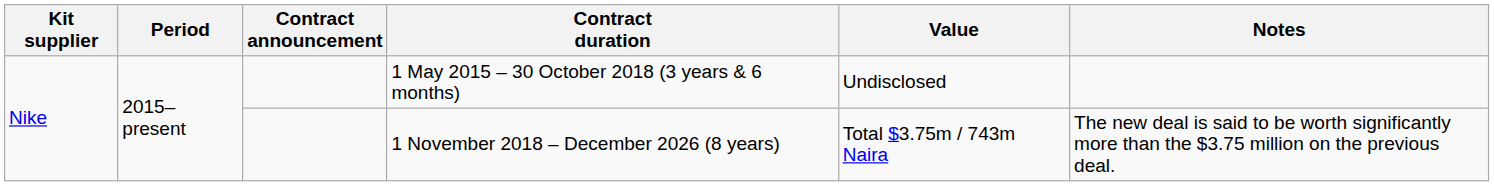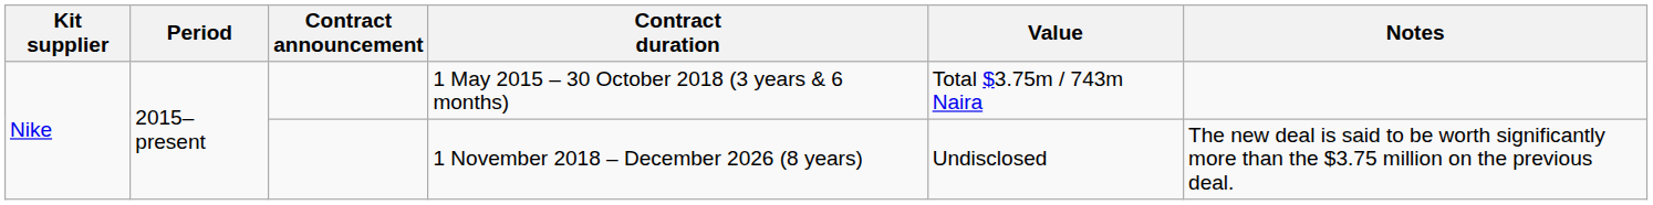1 May 2015 – 30 October 2018 (3 years & 6 months) | Value: Undisclosed -> Total $3.75m / 743m Naira
1 November 2018 – December 2026 (8 years) | Value: Total $3.75m / 743m Naira -> Undisclosed
